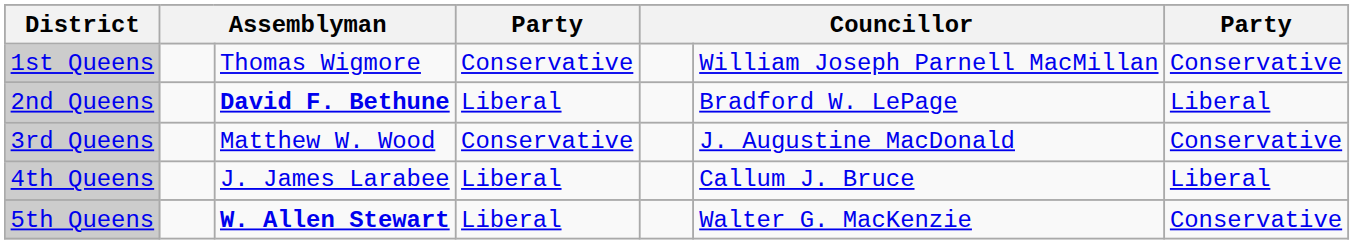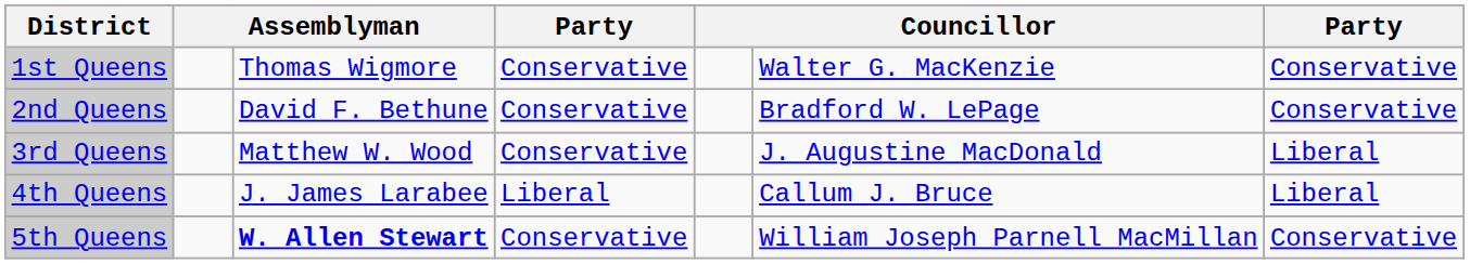1st Queens | column 6: William Joseph Parnell MacMillan -> Walter G. MacKenzie
2nd Queens | column 3: bold -> normal
2nd Queens | column 4: Liberal -> Conservative
2nd Queens | column 7: Liberal -> Conservative
3rd Queens | column 7: Conservative -> Liberal
5th Queens | column 4: Liberal -> Conservative
5th Queens | column 6: Walter G. MacKenzie -> William Joseph Parnell MacMillan
